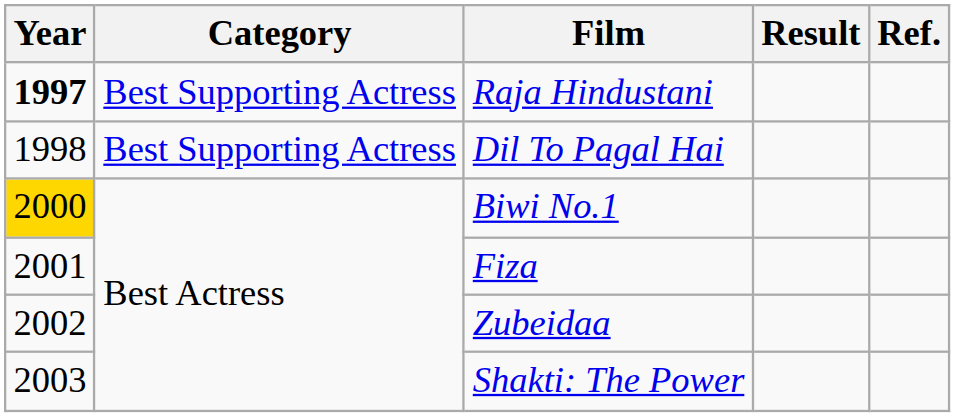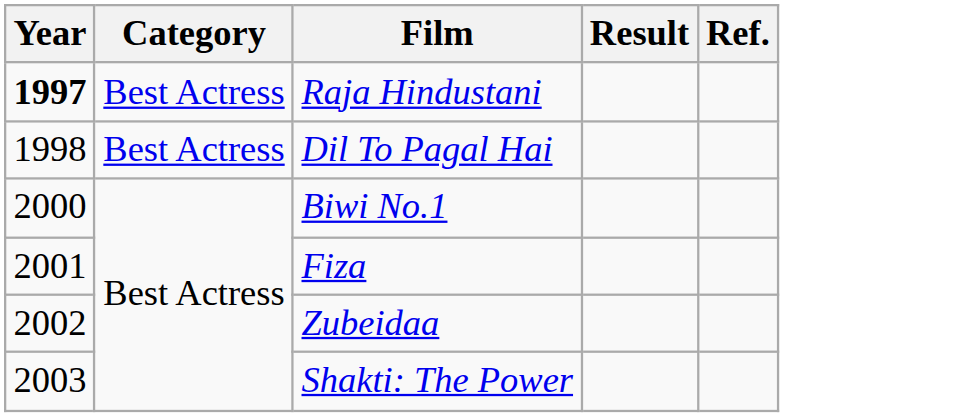Raja Hindustani | Category: Best Supporting Actress -> Best Actress
Dil To Pagal Hai | Category: Best Supporting Actress -> Best Actress
Biwi No.1 | Year: gold background -> no background
